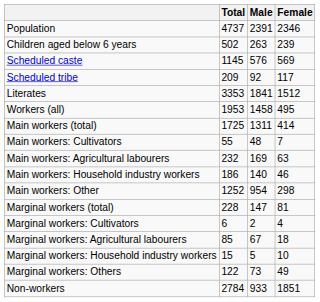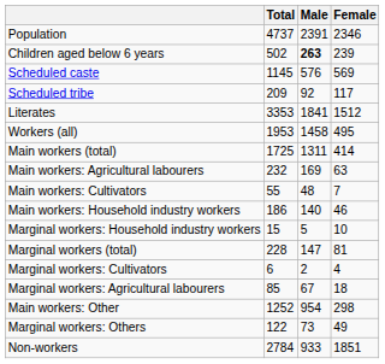Children aged below 6 years | Male: normal -> bold
rows swapped: Main workers: Cultivators <-> Main workers: Agricultural labourers
rows swapped: Main workers: Other <-> Marginal workers: Household industry workers
